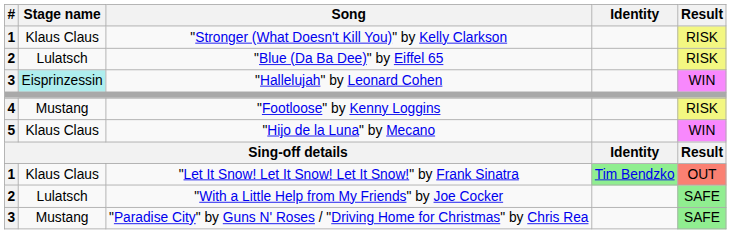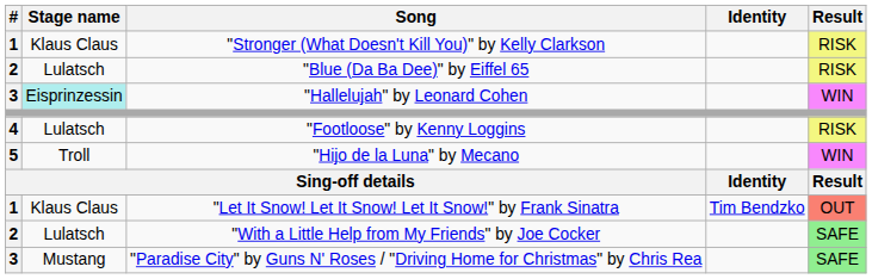"Footloose" by Kenny Loggins | Stage name: Mustang -> Lulatsch
"Hijo de la Luna" by Mecano | Stage name: Klaus Claus -> Troll
"Let It Snow! Let It Snow! Let It Snow!" by Frank Sinatra | Identity: lightgreen background -> no background
